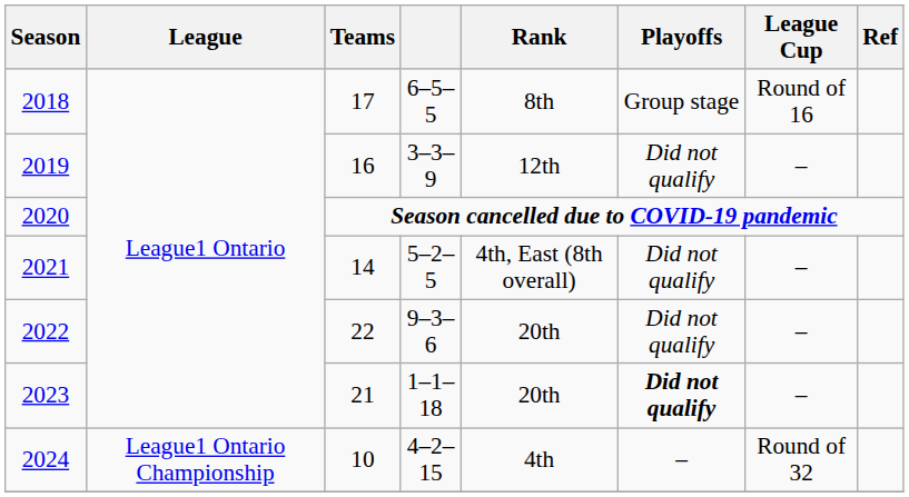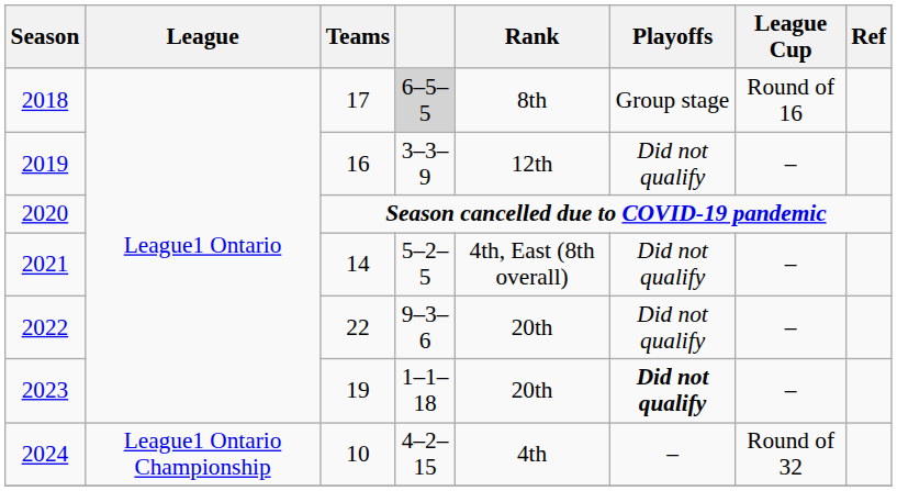2018 | column 4: no background -> lightgrey background
2023 | Teams: 21 -> 19
